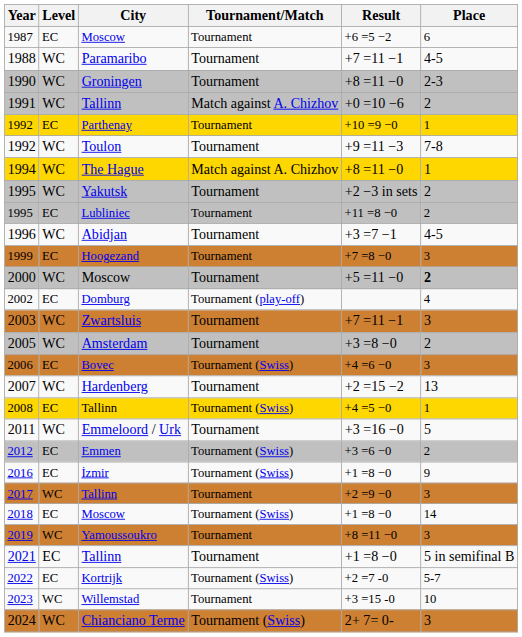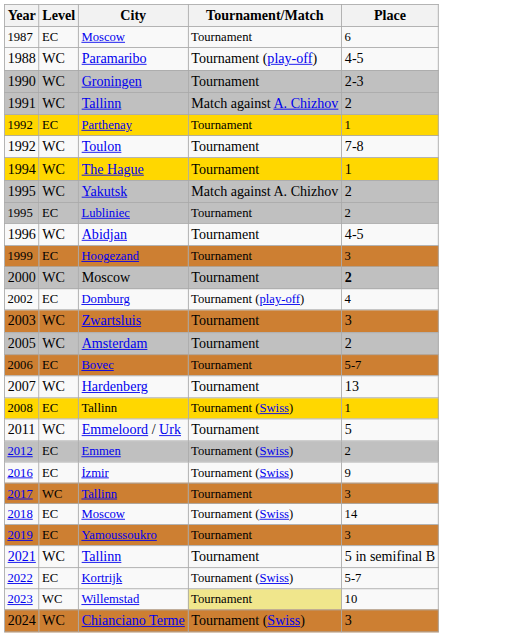- column: Result | +6 =5 −2 | +7 =11 −1 | +8 =11 −0 | +0 =10 −6 | +10 =9 −0 | +9 =11 −3 | +8 =11 −0 | +2 −3 in sets | +11 =8 −0 | +3 =7 −1 | +7 =8 −0 | +5 =11 −0 | +7 =11 −1 | +3 =8 −0 | +4 =6 −0 | +2 =15 −2 | +4 =5 −0 | +3 =16 −0 | +3 =6 −0 | +1 =8 −0 | +2 =9 −0 | +1 =8 −0 | +8 =11 −0 | +1 =8 −0 | +2 =7 -0 | +3 =15 -0 | 2+ 7= 0-
1988 | Tournament/Match: Tournament -> Tournament (play-off)
1994 | Tournament/Match: Match against A. Chizhov -> Tournament
1995 / Yakutsk | Tournament/Match: Tournament -> Match against A. Chizhov
2006 | Tournament/Match: Tournament (Swiss) -> Tournament
2006 | Place: 3 -> 5-7
2019 | Level: WC -> EC
2021 | Level: EC -> WC
2023 | Tournament/Match: no background -> khaki background
